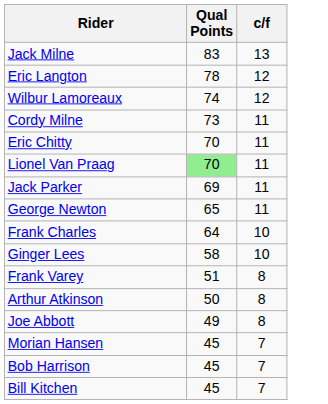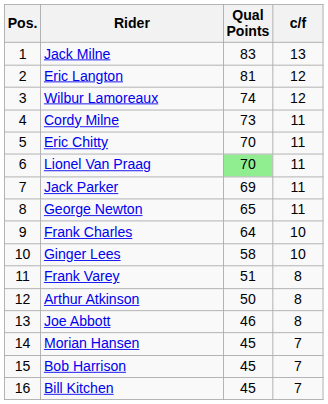+ column: Pos. | 1 | 2 | 3 | 4 | 5 | 6 | 7 | 8 | 9 | 10 | 11 | 12 | 13 | 14 | 15 | 16
Eric Langton | Qual Points: 78 -> 81
Joe Abbott | Qual Points: 49 -> 46
